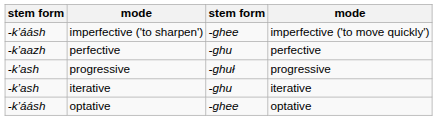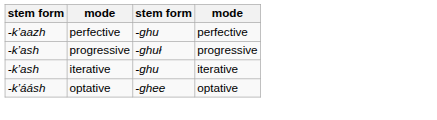- row: -k’áásh | imperfective ('to sharpen') | -ghee | imperfective ('to move quickly')
